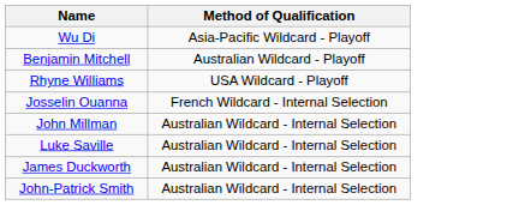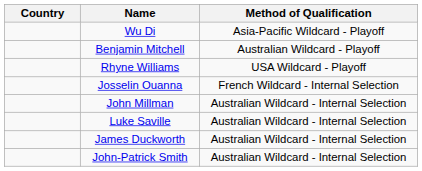+ column: Country
